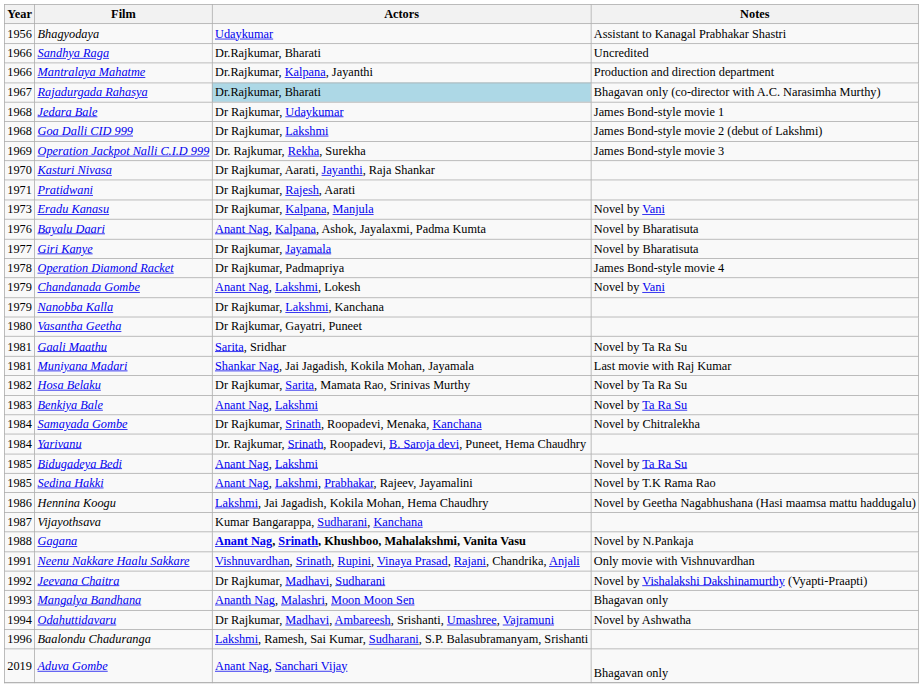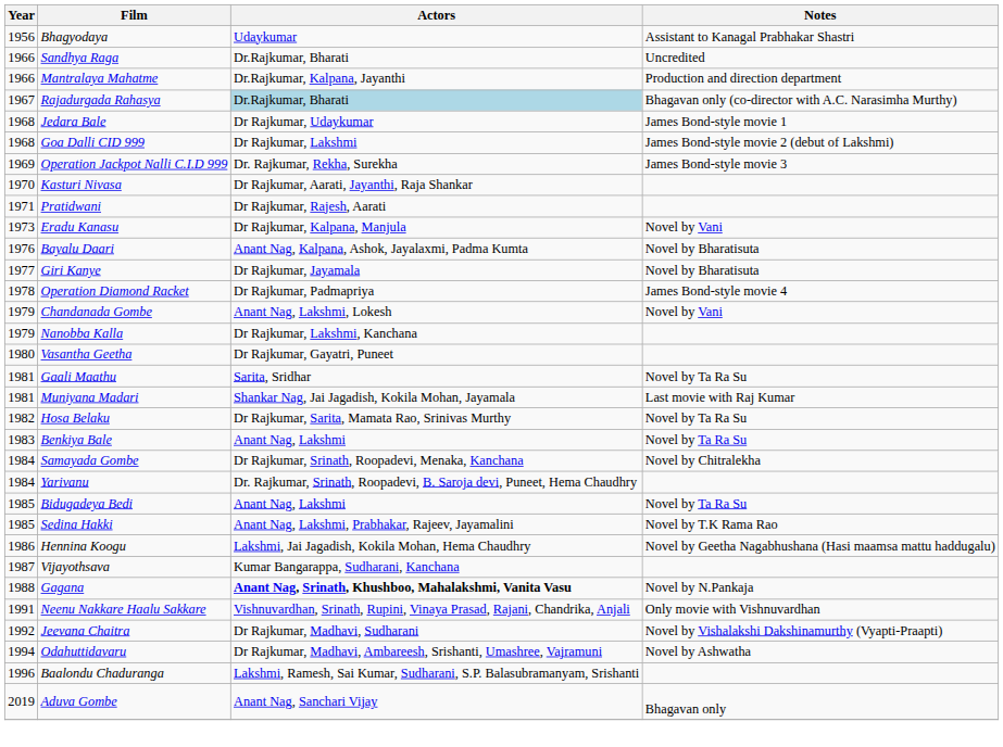- row: 1993 | Mangalya Bandhana | Ananth Nag, Malashri, Moon Moon Sen | Bhagavan only
